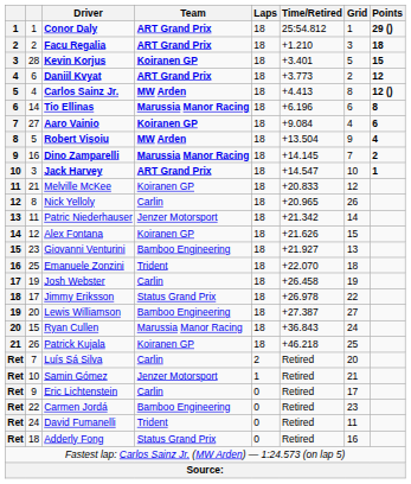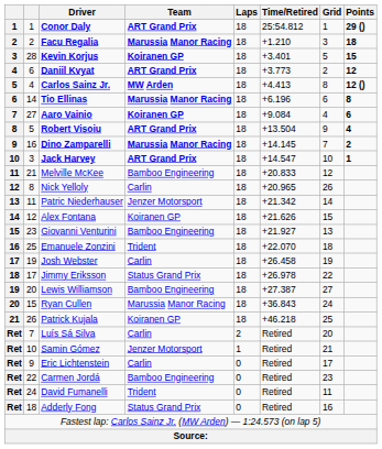Facu Regalia | Team: ART Grand Prix -> Marussia Manor Racing
Robert Vișoiu | Team: MW Arden -> ART Grand Prix
Melville McKee | Team: Koiranen GP -> Bamboo Engineering
